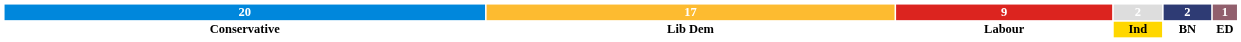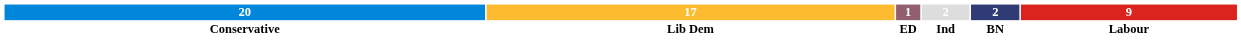columns swapped: 9 <-> 1
Conservative | column 4: gold background -> no background
